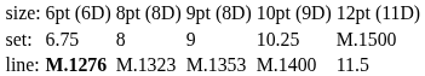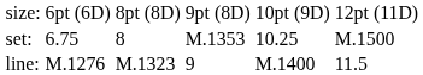set: | column 4: 9 -> M.1353
line: | column 2: bold -> normal
line: | column 4: M.1353 -> 9
